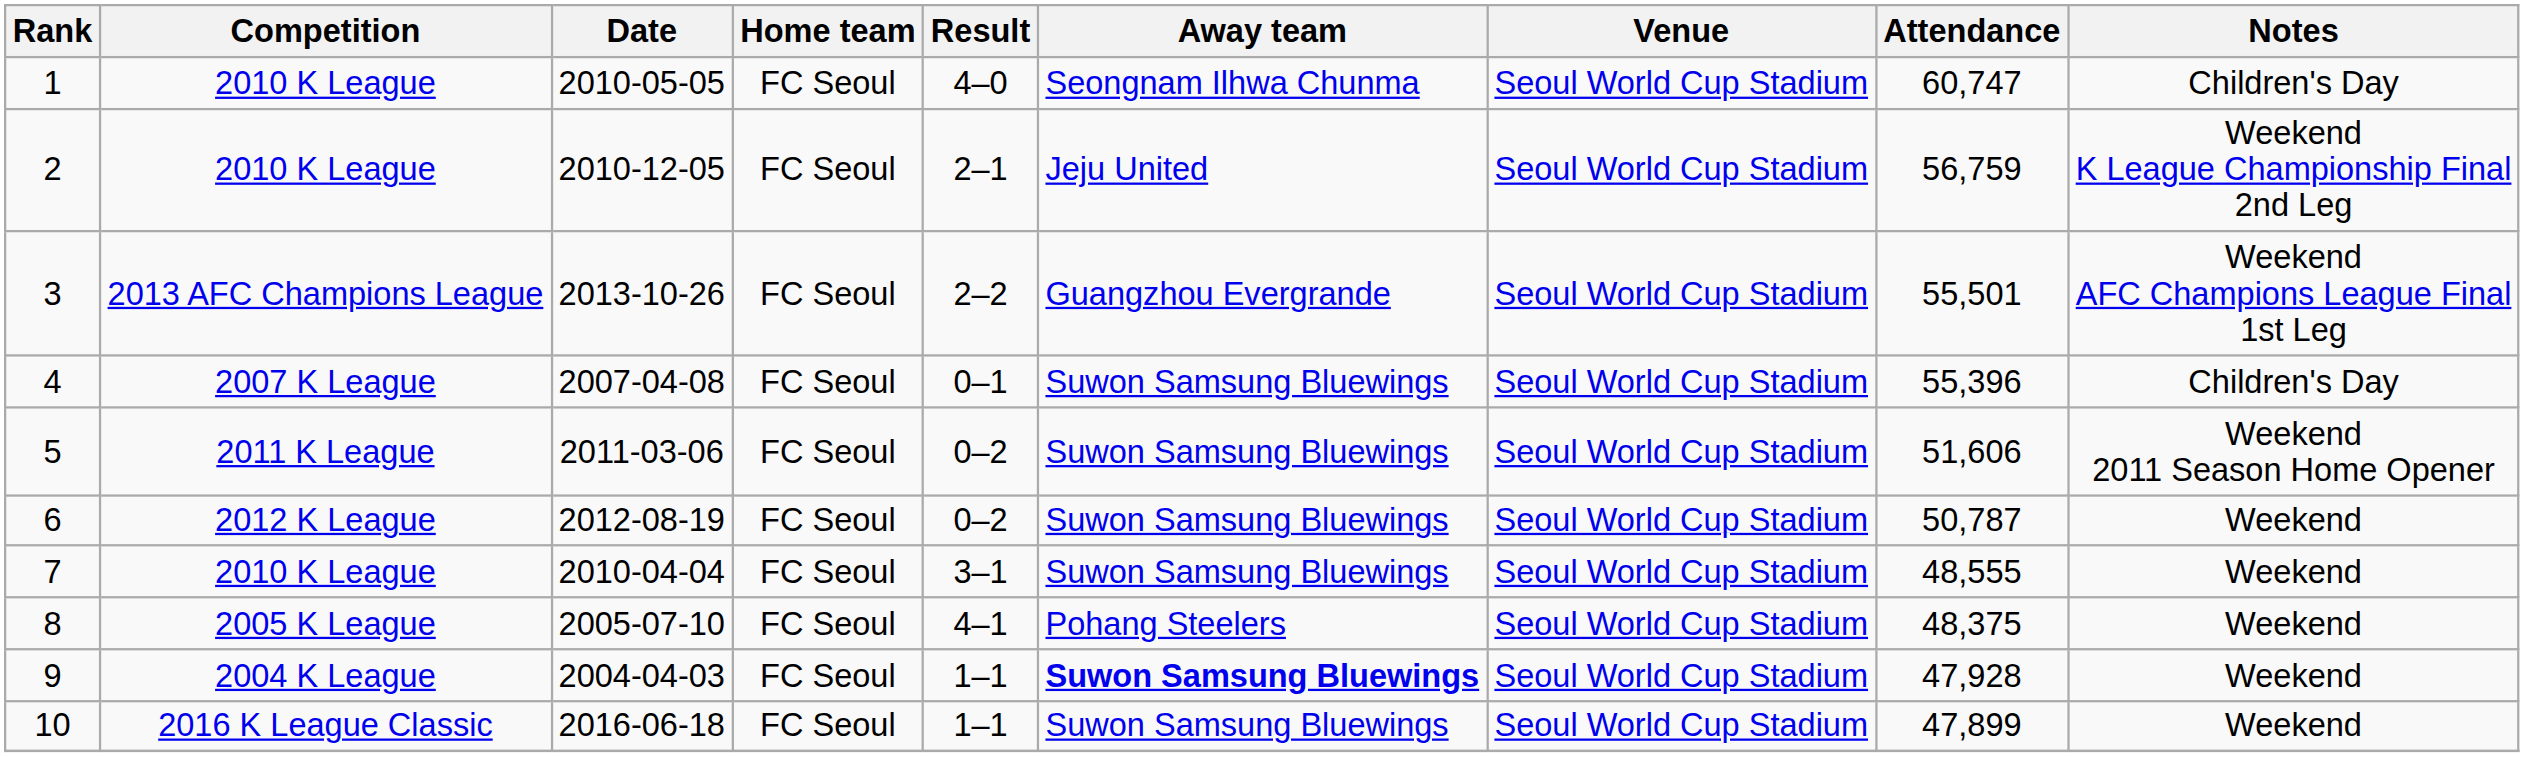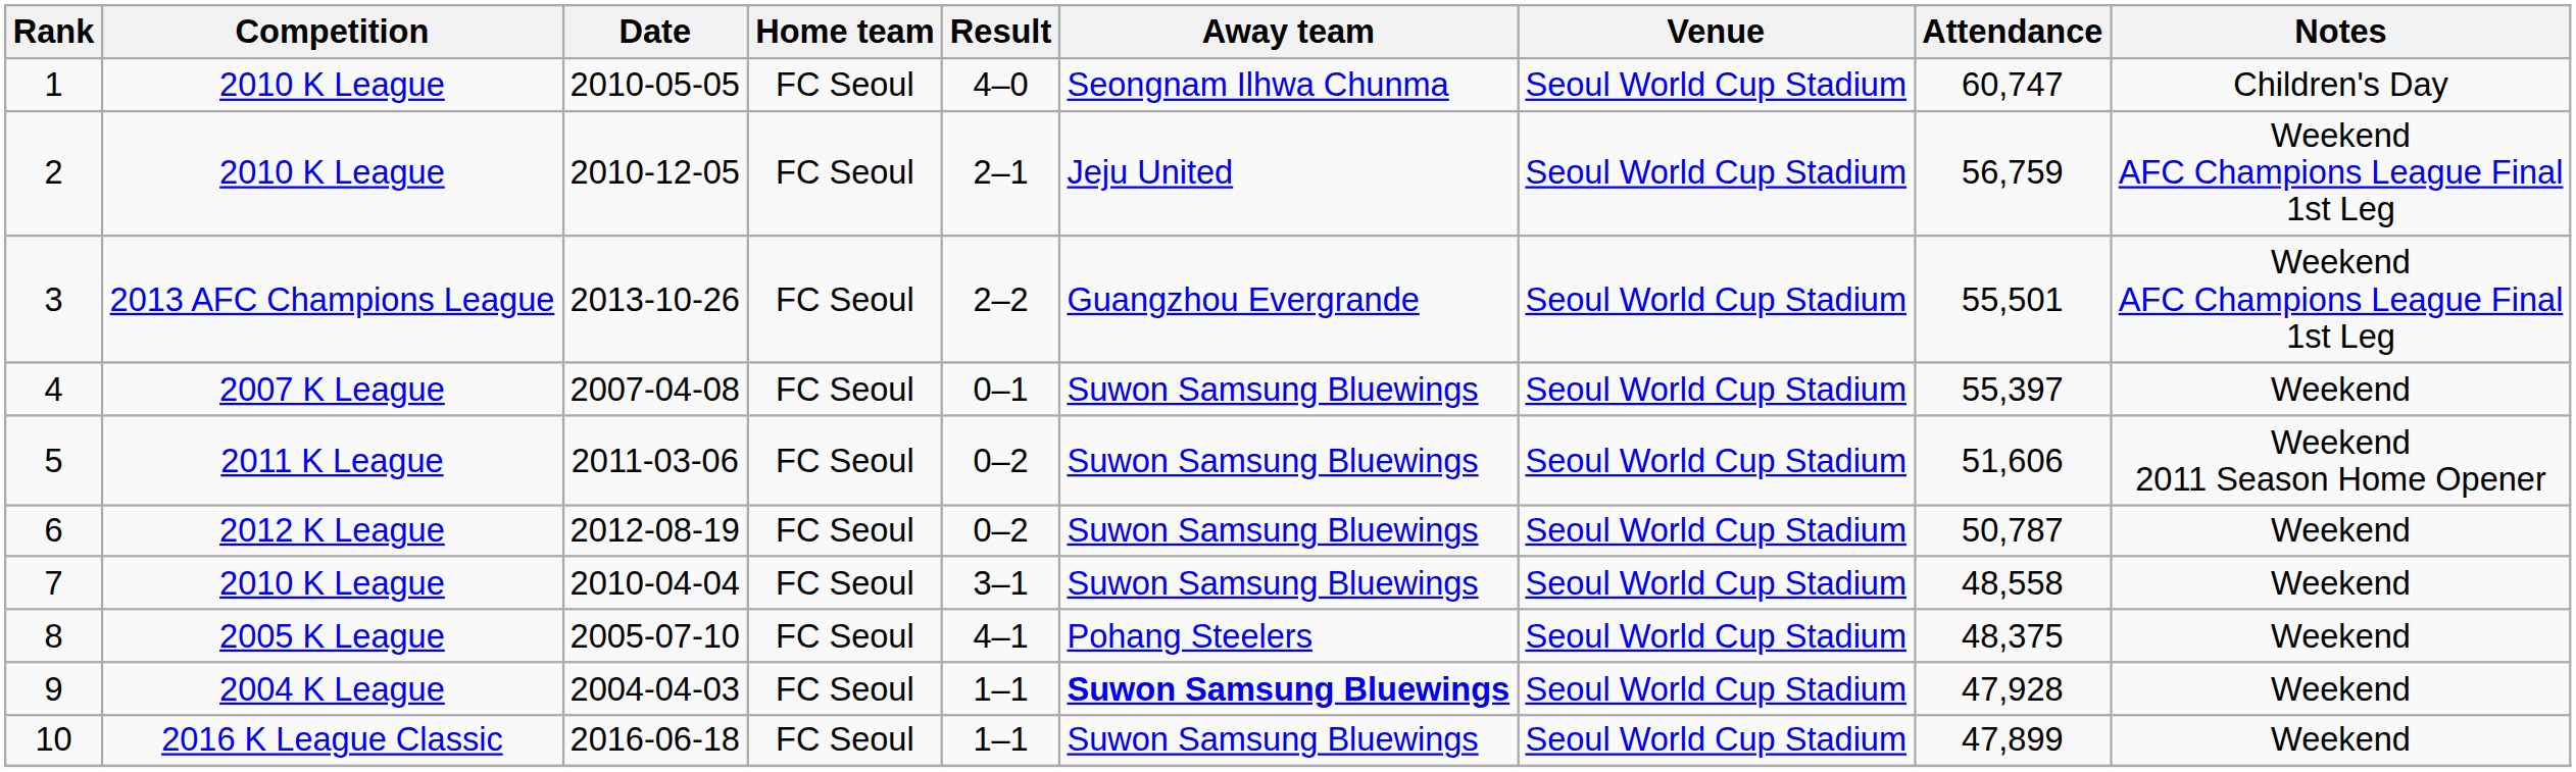2 | Notes: Weekend K League Championship Final 2nd Leg -> Weekend AFC Champions League Final 1st Leg
4 | Attendance: 55,396 -> 55,397
4 | Notes: Children's Day -> Weekend
7 | Attendance: 48,555 -> 48,558
